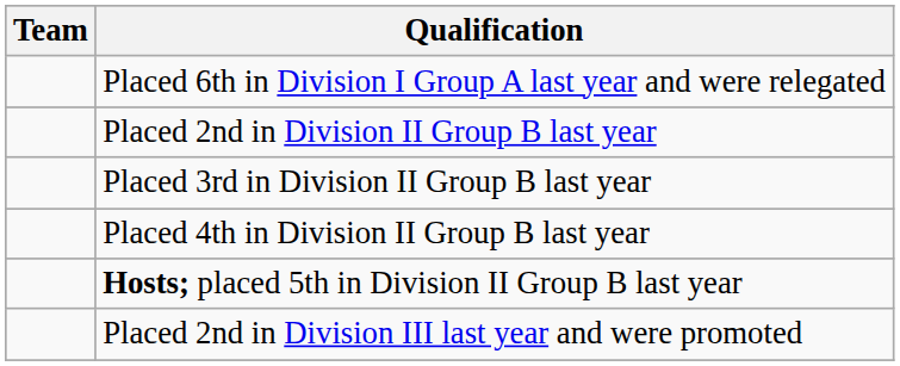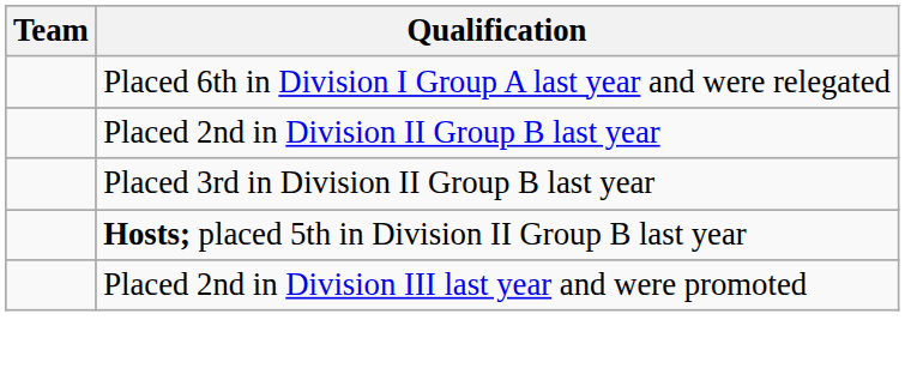- row: Placed 4th in Division II Group B last year
